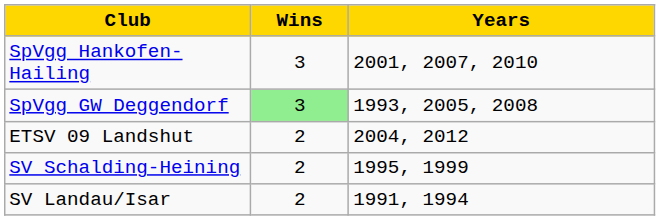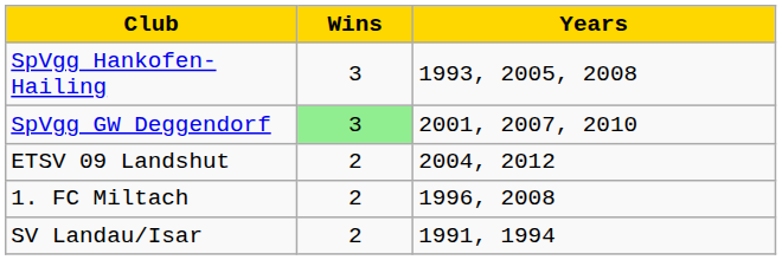SpVgg Hankofen-Hailing | Years: 2001, 2007, 2010 -> 1993, 2005, 2008
SpVgg GW Deggendorf | Years: 1993, 2005, 2008 -> 2001, 2007, 2010
+ row: 1. FC Miltach | 2 | 1996, 2008
- row: SV Schalding-Heining | 2 | 1995, 1999
